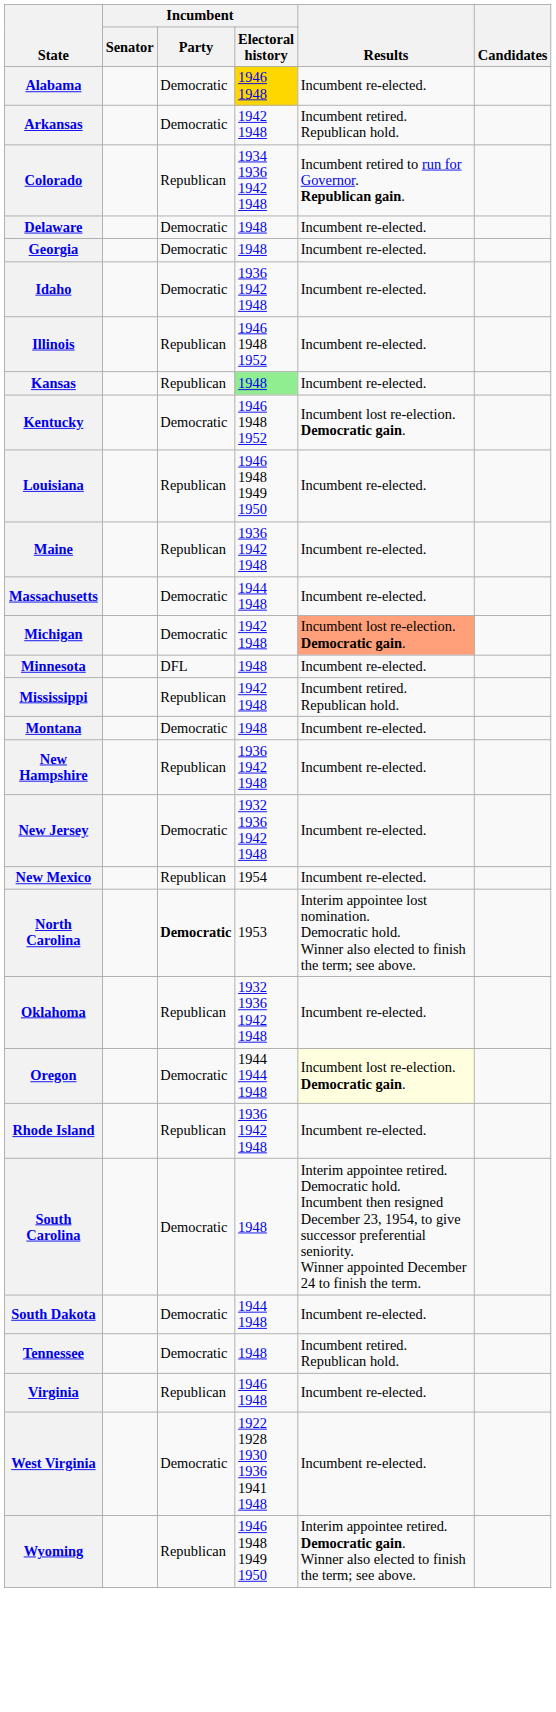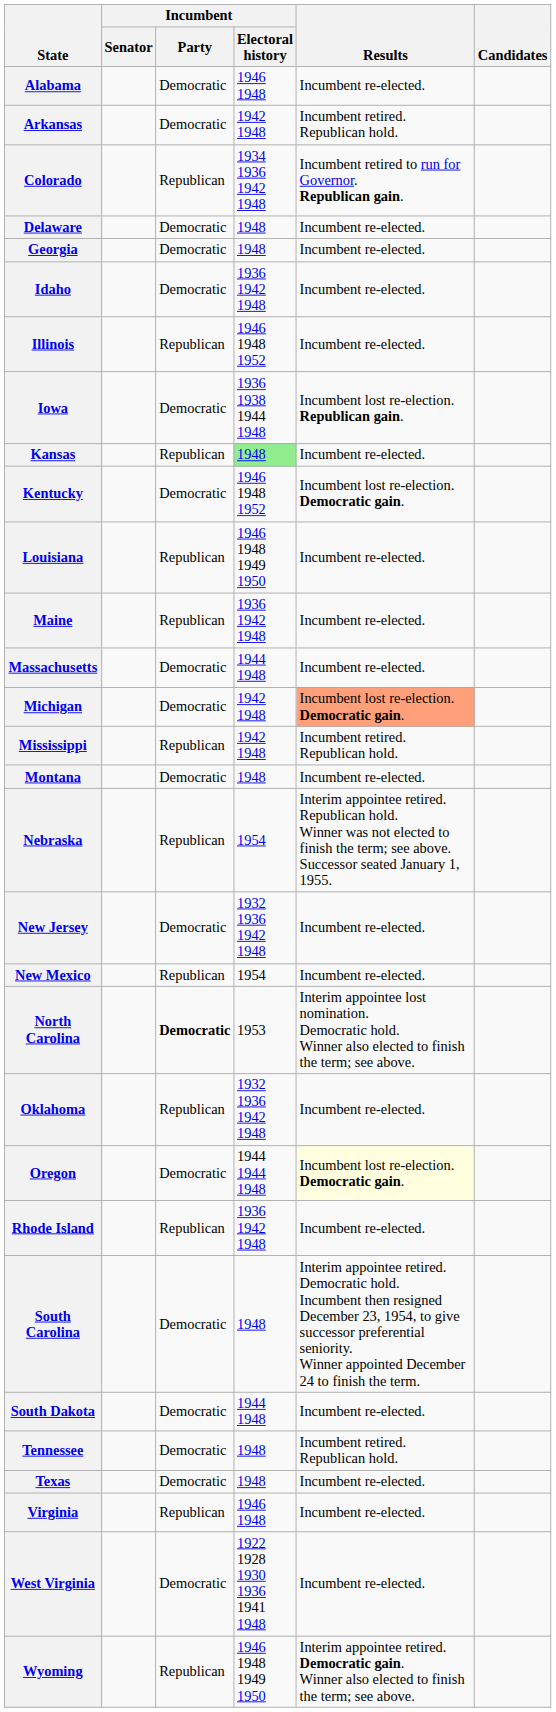Alabama | Incumbent / Electoral history: gold background -> no background
+ row: Iowa | Democratic | 1936 1938 1944 1948 | Incumbent lost re-election. Republican gain.
- row: Minnesota | DFL | 1948 | Incumbent re-elected.
+ row: Nebraska | Republican | 1954 | Interim appointee retired. Republican hold. Winner was not elected to finish the term; see above. Successor seated January 1, 1955.
- row: New Hampshire | Republican | 1936 1942 1948 | Incumbent re-elected.
+ row: Texas | Democratic | 1948 | Incumbent re-elected.
